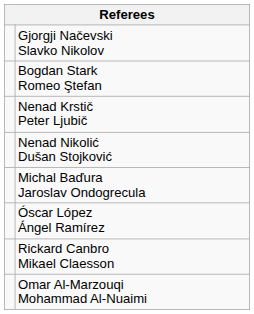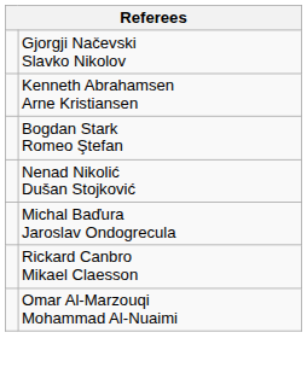+ row: Kenneth Abrahamsen Arne Kristiansen
- row: Nenad Krstič Peter Ljubič
- row: Óscar López Ángel Ramírez
